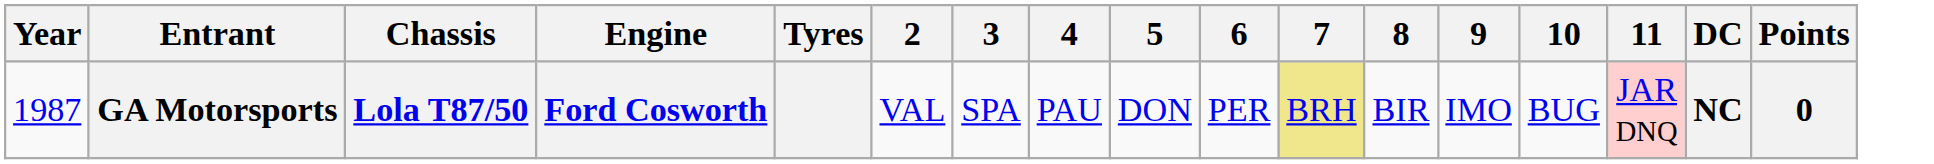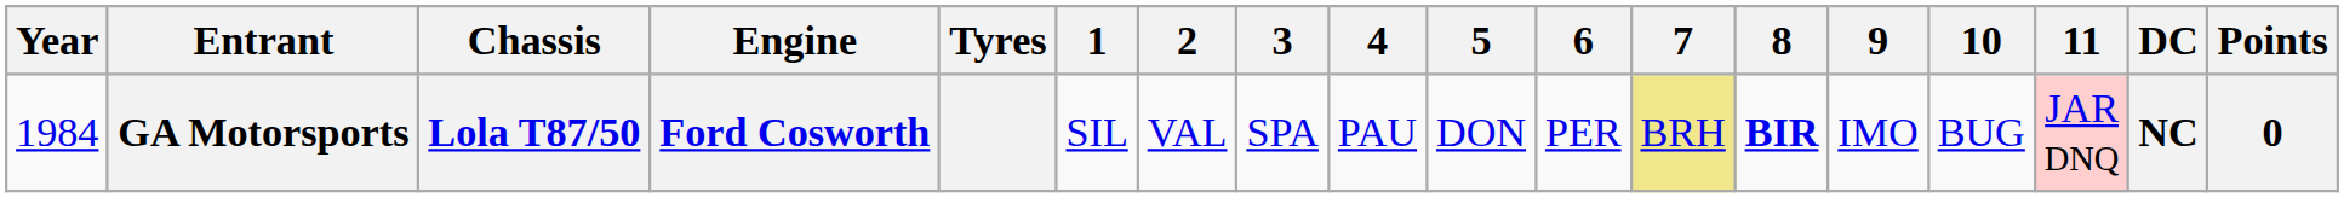+ column: 1 | SIL
GA Motorsports | Year: 1987 -> 1984
GA Motorsports | 8: normal -> bold
